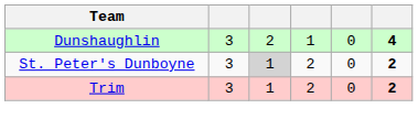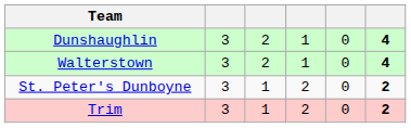+ row: Walterstown | 3 | 2 | 1 | 0 | 4
St. Peter's Dunboyne | column 3: lightgrey background -> no background
